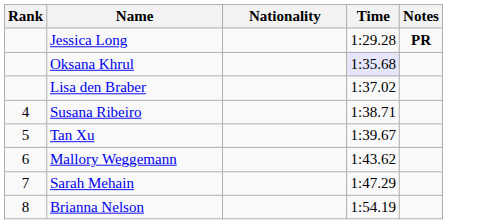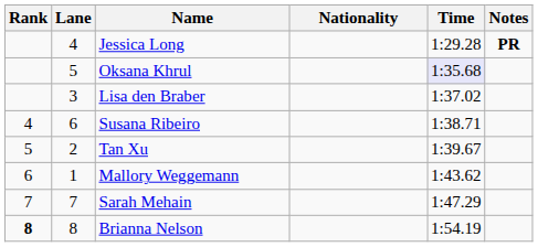+ column: Lane | 4 | 5 | 3 | 6 | 2 | 1 | 7 | 8
Brianna Nelson | Rank: normal -> bold
